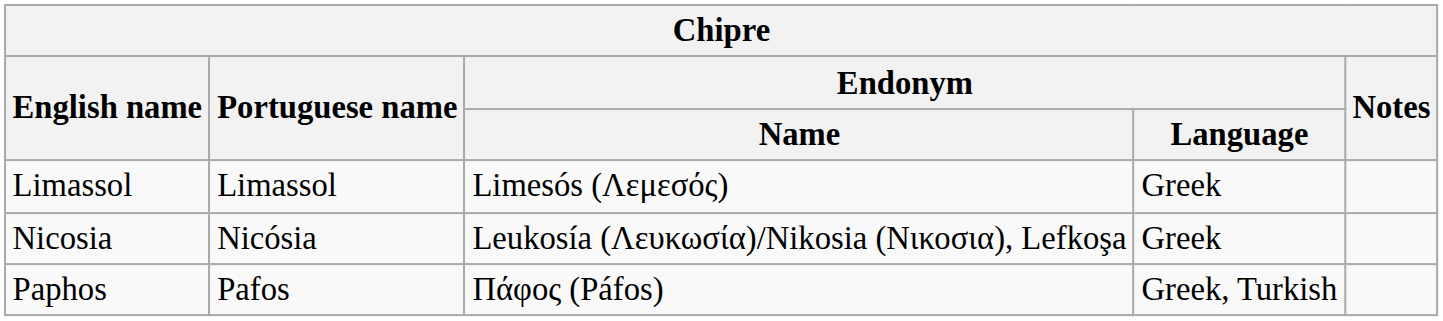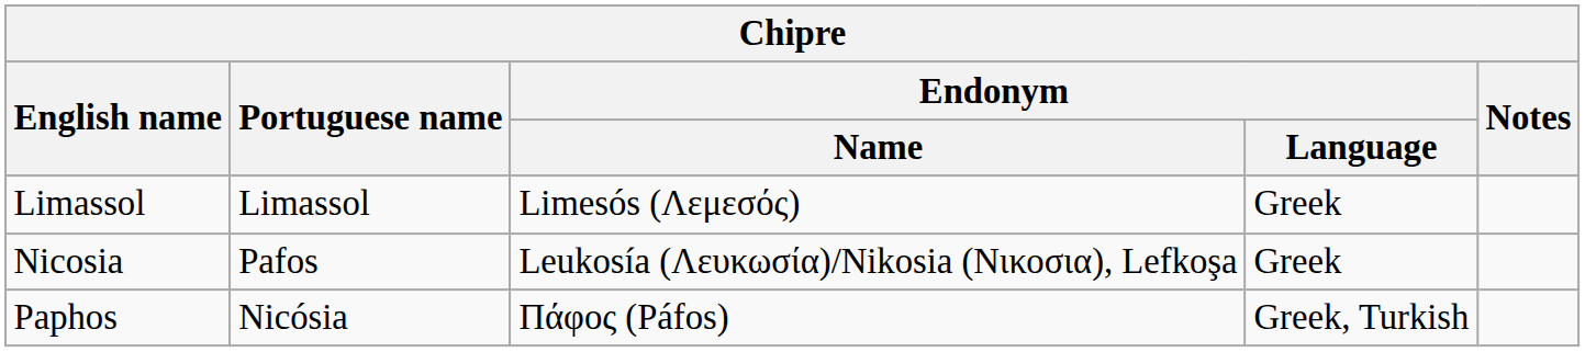Nicosia | Portuguese name: Nicósia -> Pafos
Paphos | Portuguese name: Pafos -> Nicósia
